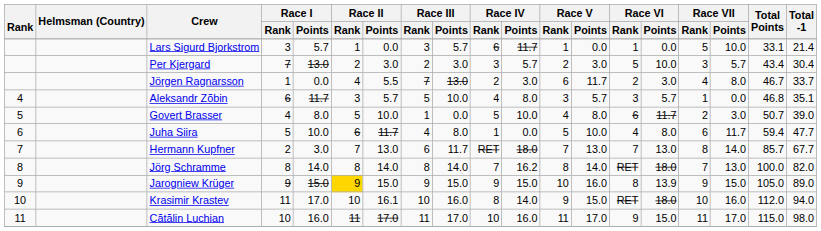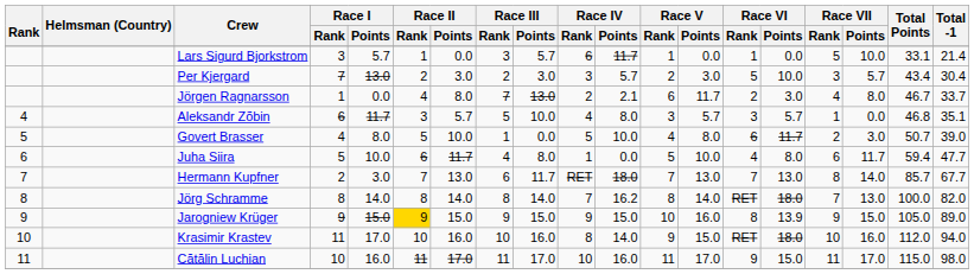Jörgen Ragnarsson | Race II / Points: 5.5 -> 8.0
Jörgen Ragnarsson | Race IV / Points: 3.0 -> 2.1
Krasimir Krastev | Race II / Points: 16.1 -> 16.0
